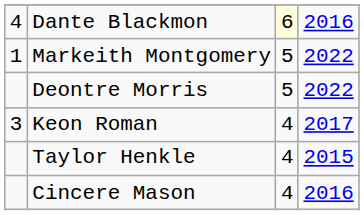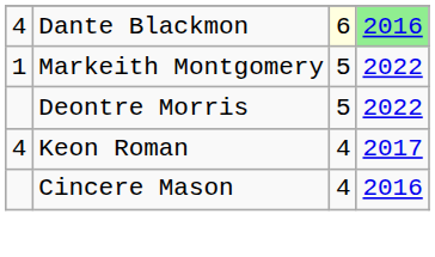Dante Blackmon | column 4: no background -> lightgreen background
Keon Roman | column 1: 3 -> 4
- row: Taylor Henkle | 4 | 2015
